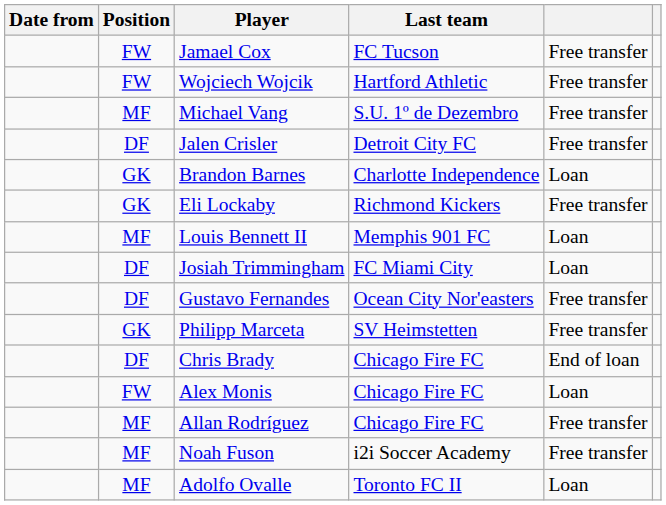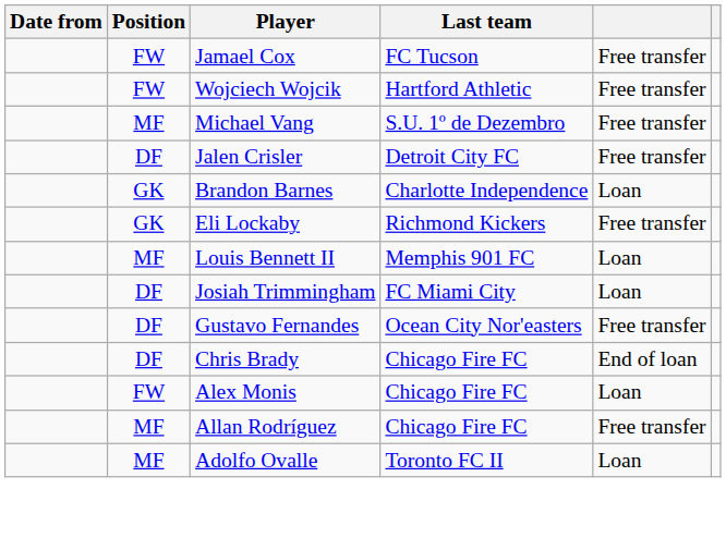- row: GK | Philipp Marceta | SV Heimstetten | Free transfer
- row: MF | Noah Fuson | i2i Soccer Academy | Free transfer
